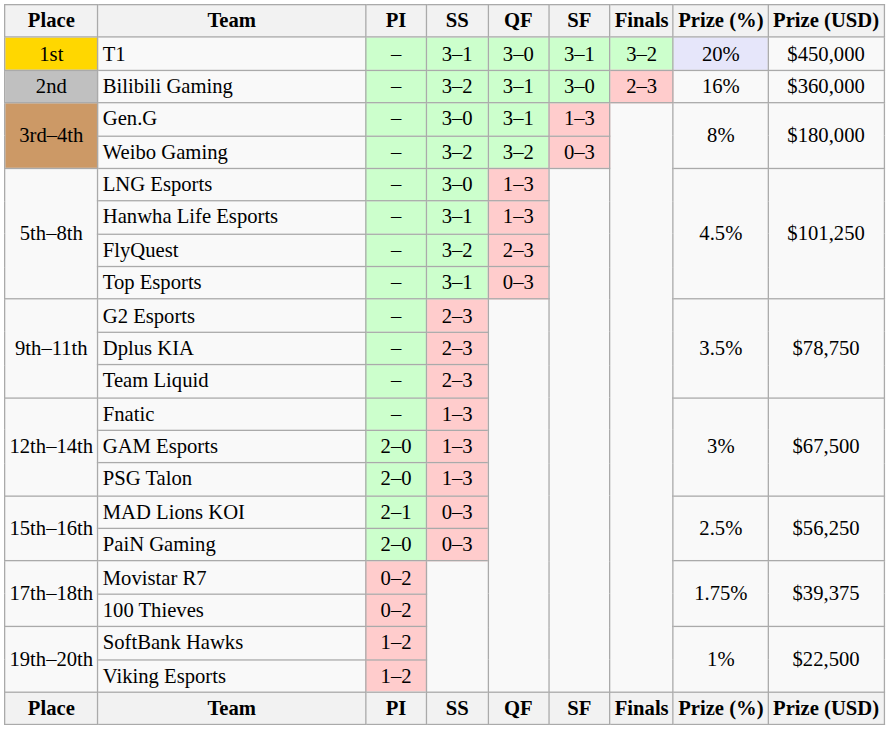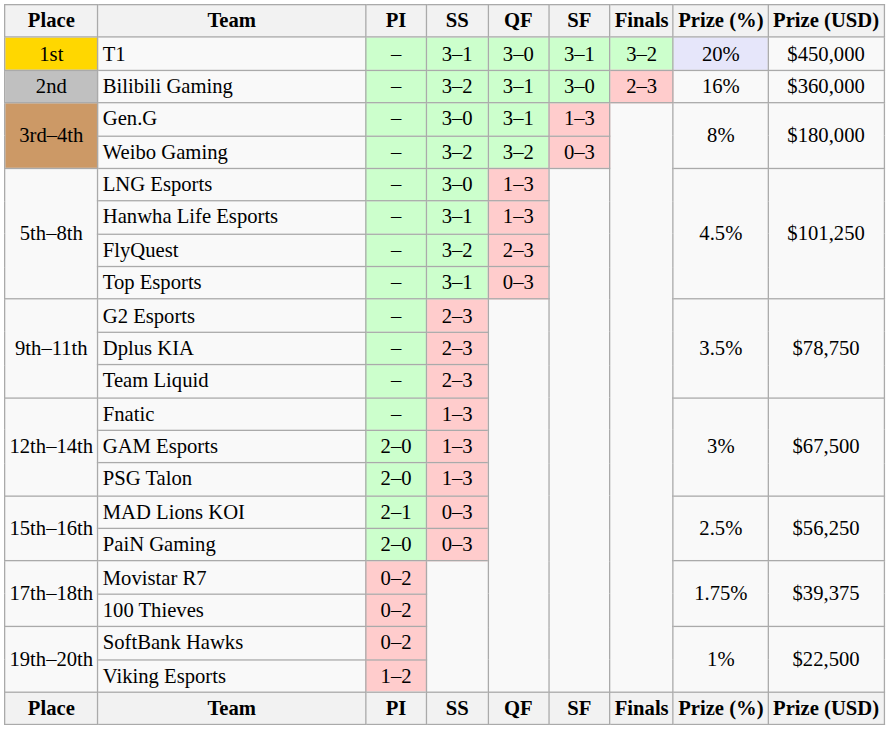SoftBank Hawks | PI: 1–2 -> 0–2
